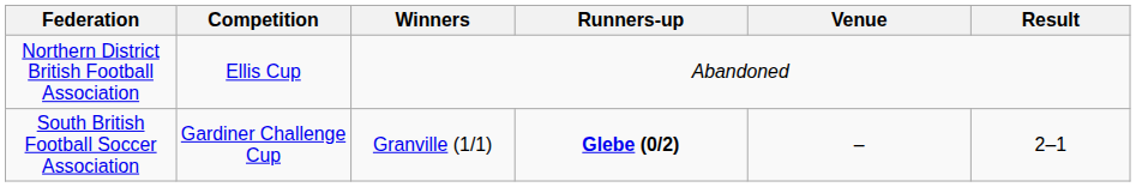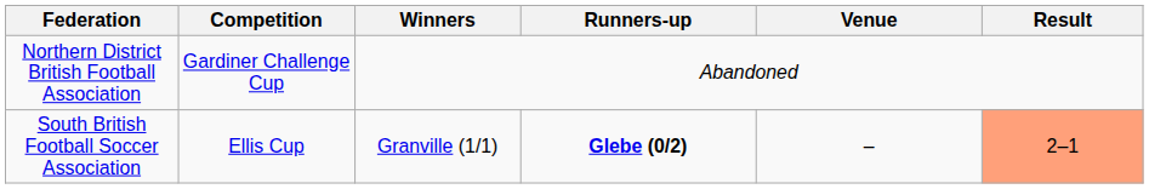Northern District British Football Association | Competition: Ellis Cup -> Gardiner Challenge Cup
South British Football Soccer Association | Competition: Gardiner Challenge Cup -> Ellis Cup
South British Football Soccer Association | Result: no background -> lightsalmon background
